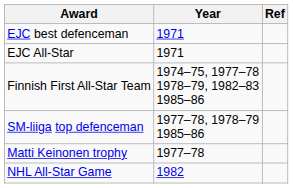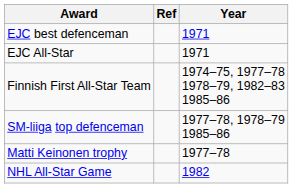columns swapped: Year <-> Ref
